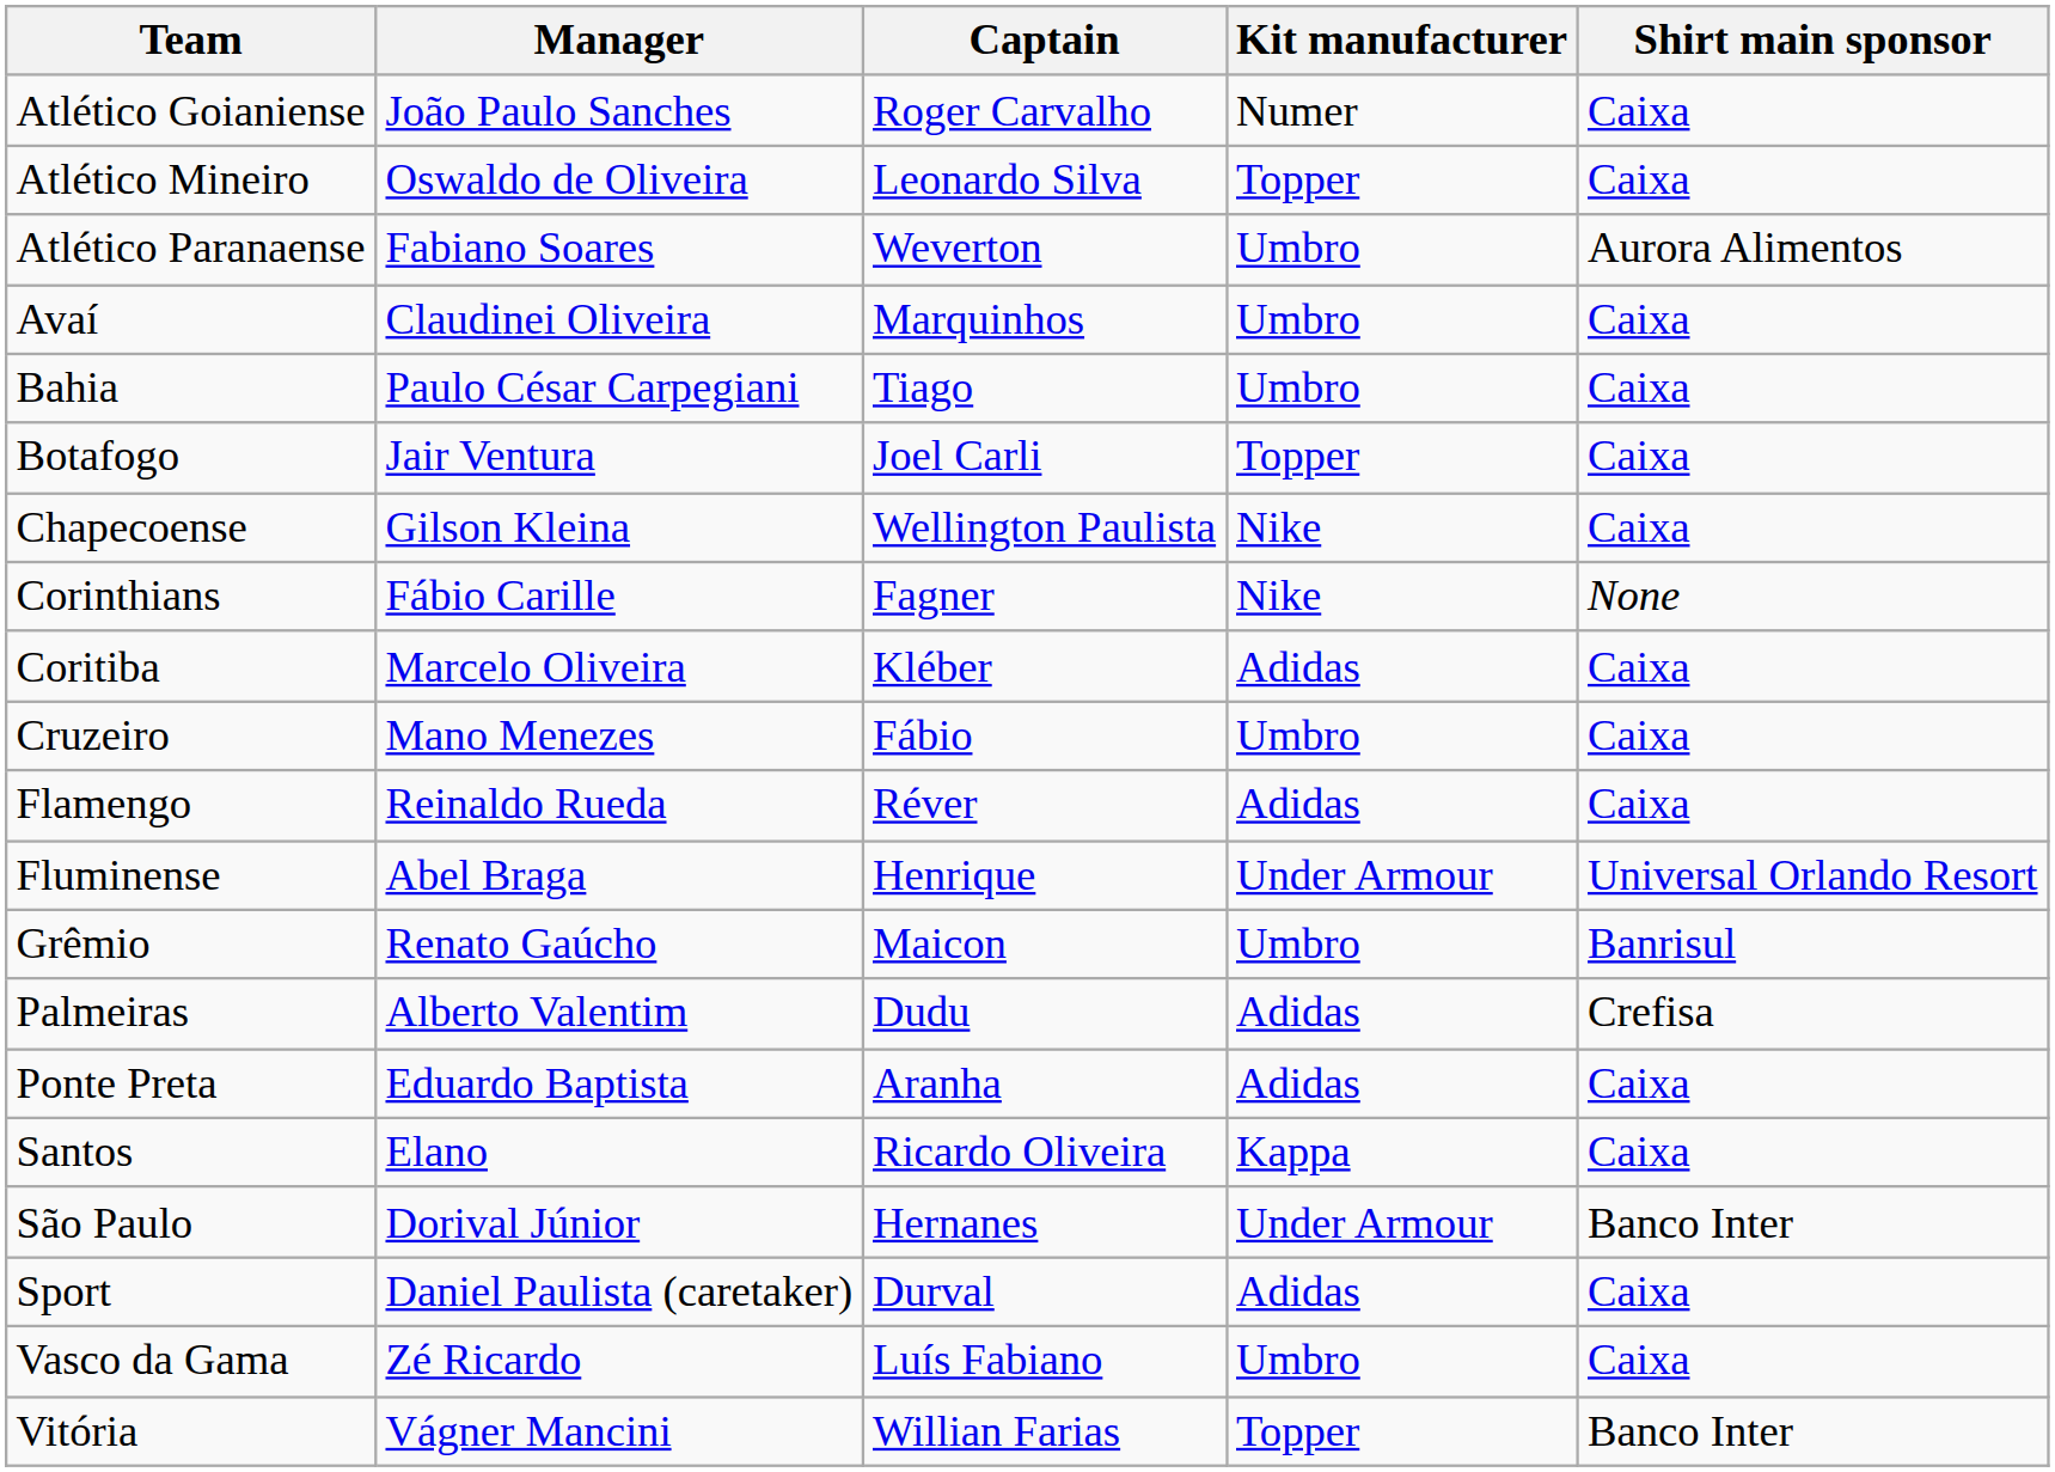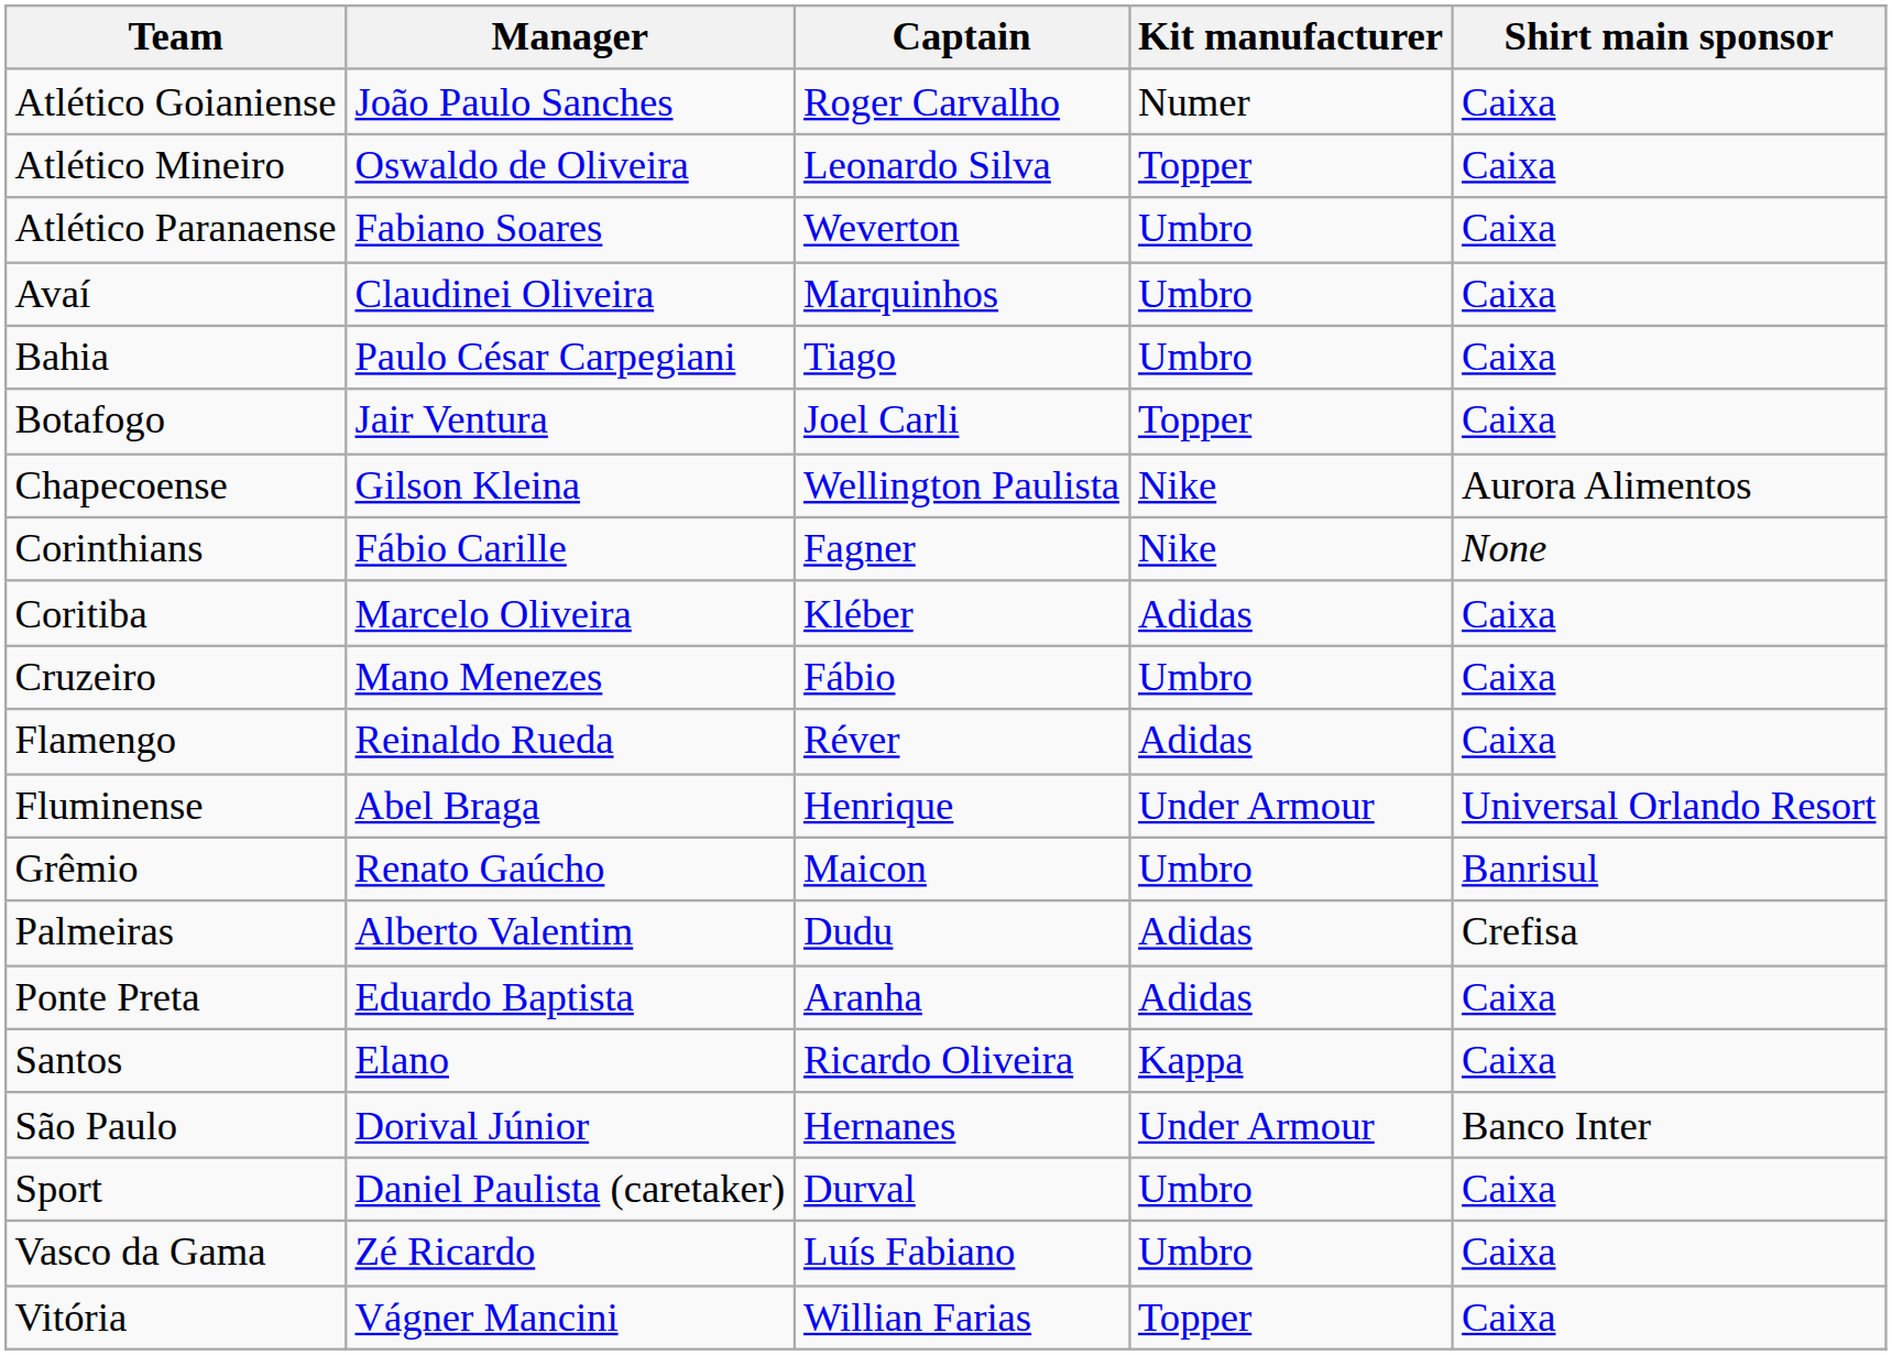Atlético Paranaense | Shirt main sponsor: Aurora Alimentos -> Caixa
Chapecoense | Shirt main sponsor: Caixa -> Aurora Alimentos
Sport | Kit manufacturer: Adidas -> Umbro
Vitória | Shirt main sponsor: Banco Inter -> Caixa
